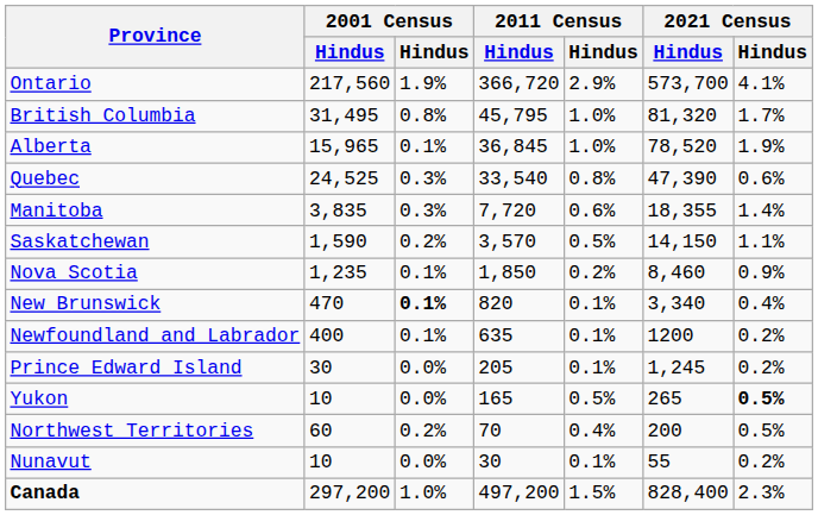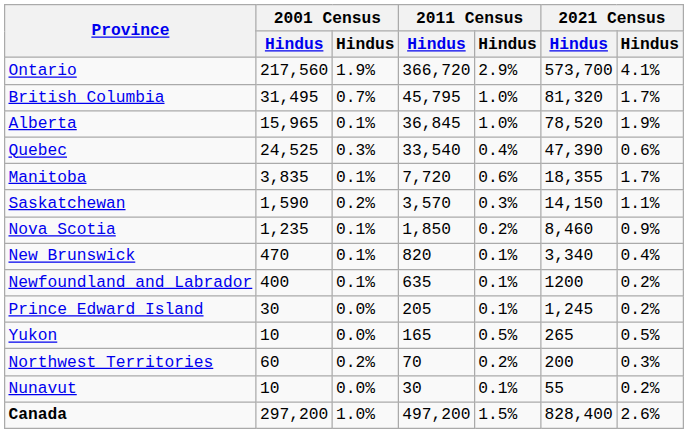British Columbia | column 3: 0.8% -> 0.7%
Quebec | column 5: 0.8% -> 0.4%
Manitoba | column 3: 0.3% -> 0.1%
Manitoba | column 7: 1.4% -> 1.7%
Saskatchewan | column 5: 0.5% -> 0.3%
New Brunswick | column 3: bold -> normal
Yukon | column 7: bold -> normal
Northwest Territories | column 5: 0.4% -> 0.2%
Northwest Territories | column 7: 0.5% -> 0.3%
Canada | column 7: 2.3% -> 2.6%
